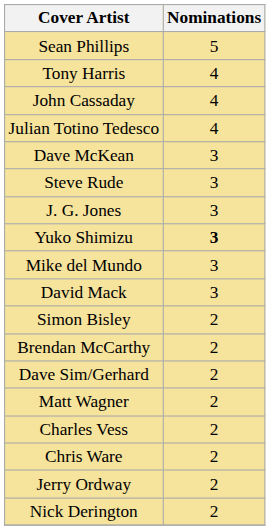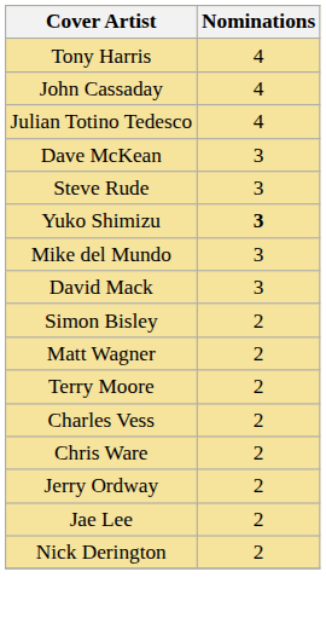- row: Sean Phillips | 5
- row: J. G. Jones | 3
- row: Brendan McCarthy | 2
- row: Dave Sim/Gerhard | 2
+ row: Terry Moore | 2
+ row: Jae Lee | 2
